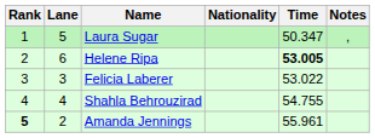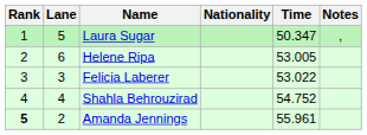Helene Ripa | Time: bold -> normal
Shahla Behrouzirad | Time: 54.755 -> 54.752
